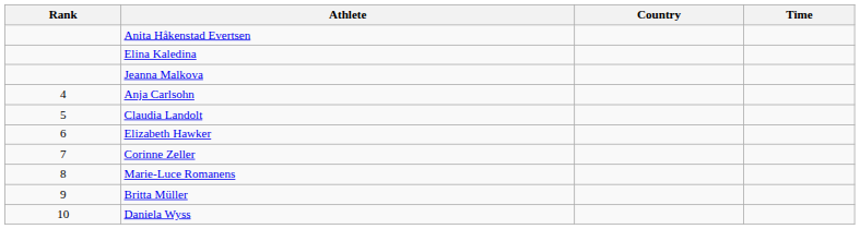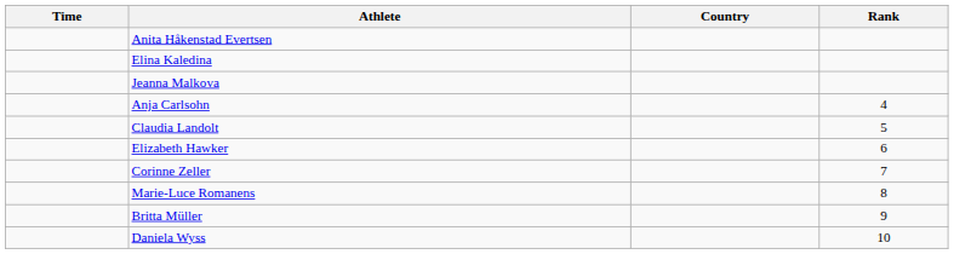columns swapped: Rank <-> Time
